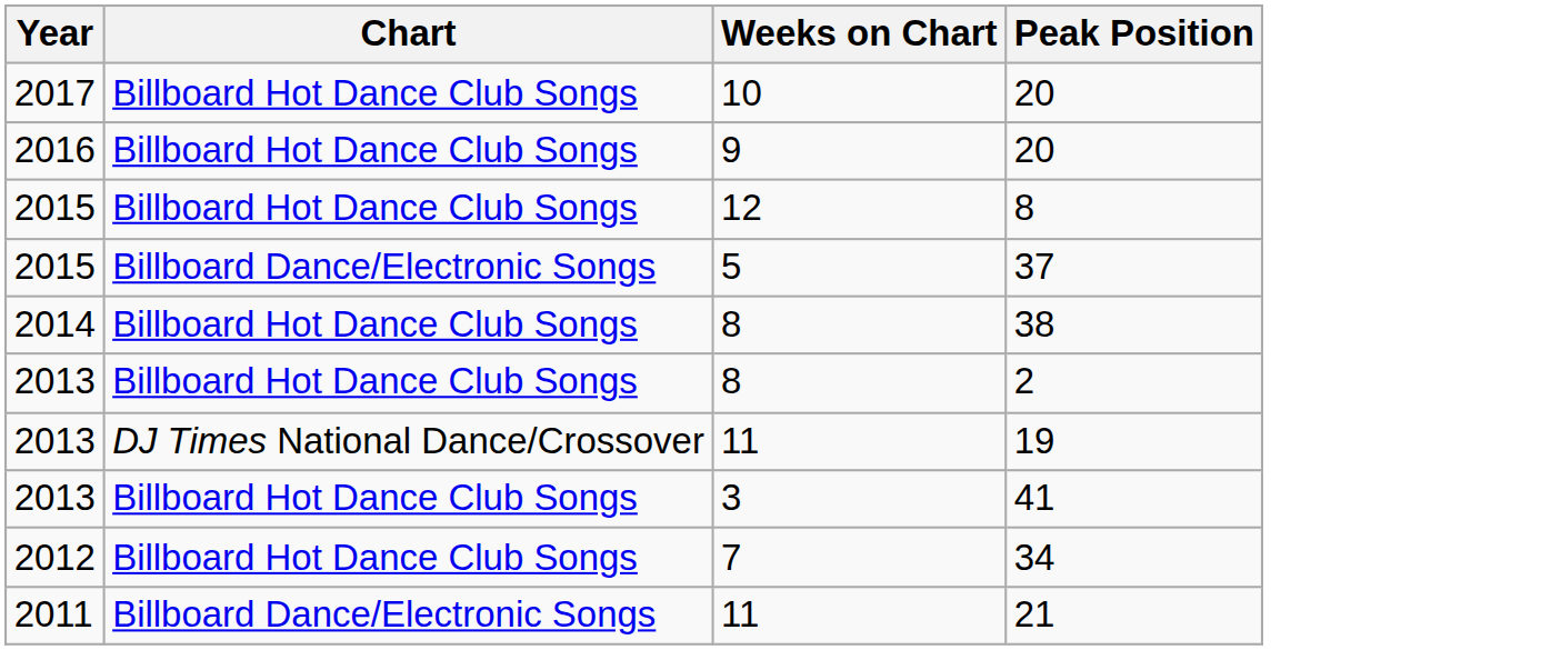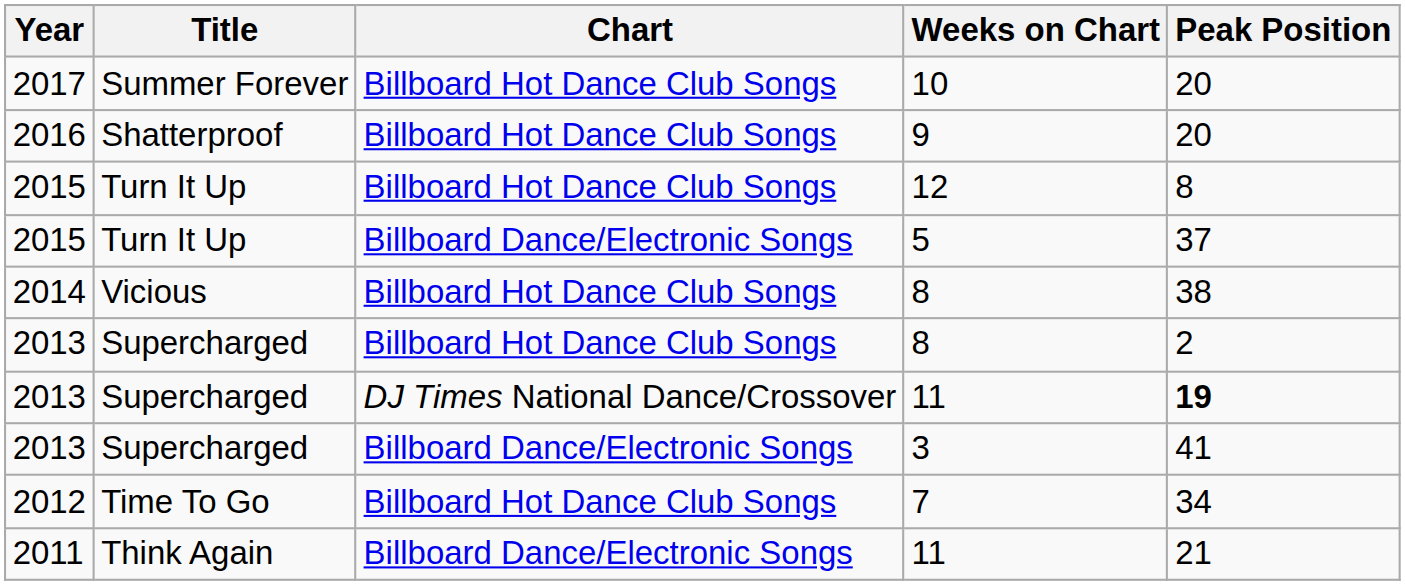+ column: Title | Summer Forever | Shatterproof | Turn It Up | Turn It Up | Vicious | Supercharged | Supercharged | Supercharged | Time To Go | Think Again
2013 / 11 | Peak Position: normal -> bold
3 | Chart: Billboard Hot Dance Club Songs -> Billboard Dance/Electronic Songs
